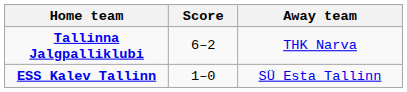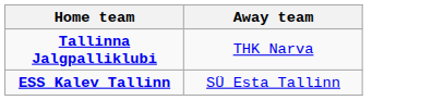- column: Score | 6–2 | 1–0
